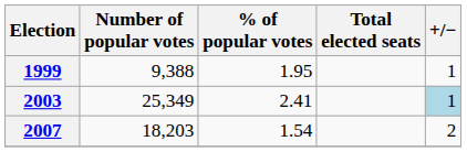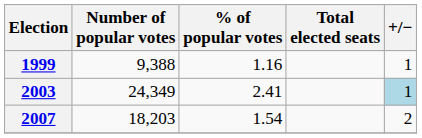1999 | % of popular votes: 1.95 -> 1.16
2003 | Number of popular votes: 25,349 -> 24,349
